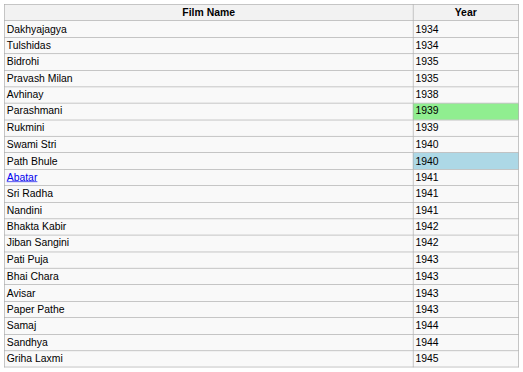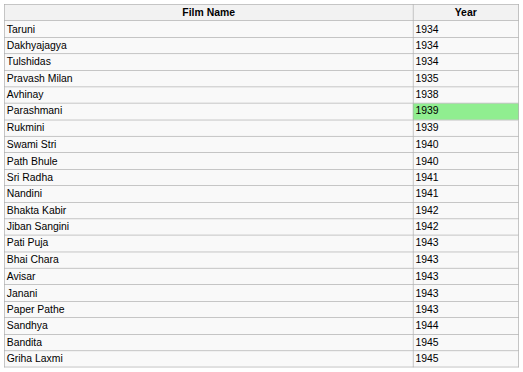+ row: Taruni | 1934
- row: Bidrohi | 1935
Path Bhule | Year: lightblue background -> no background
- row: Abatar | 1941
+ row: Janani | 1943
- row: Samaj | 1944
+ row: Bandita | 1945
